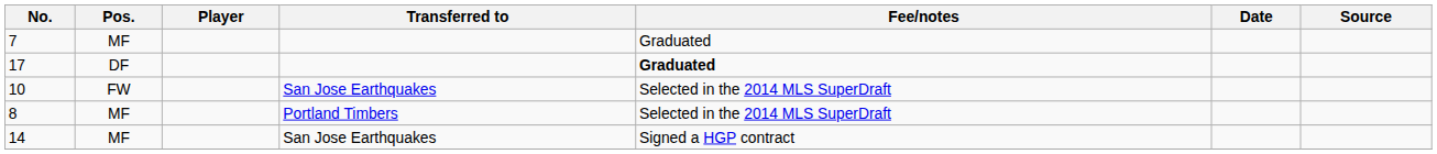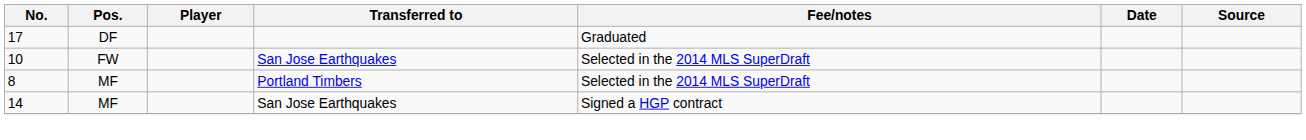- row: 7 | MF | Graduated
17 | Fee/notes: bold -> normal
